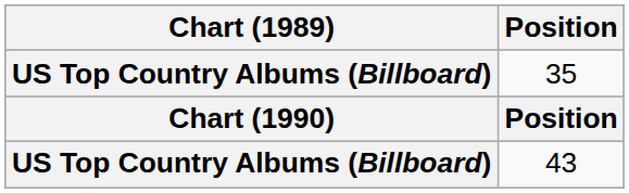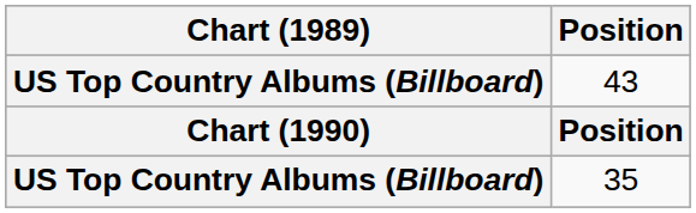rows swapped: 35 <-> 43
